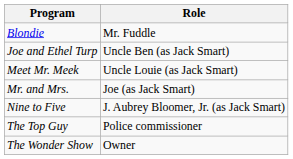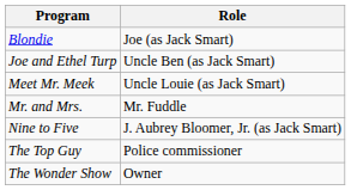Blondie | Role: Mr. Fuddle -> Joe (as Jack Smart)
Mr. and Mrs. | Role: Joe (as Jack Smart) -> Mr. Fuddle
